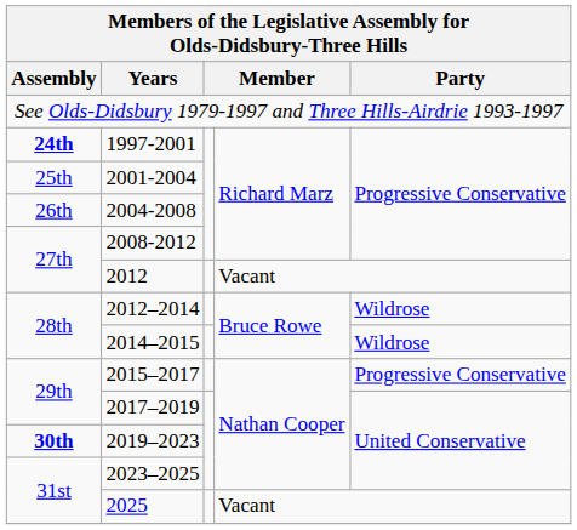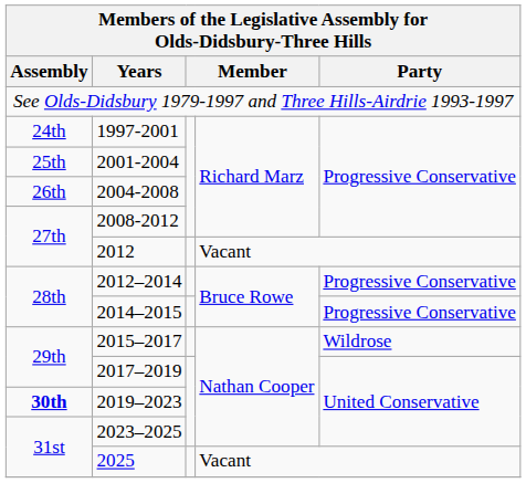1997-2001 | Assembly: bold -> normal
2012–2014 | Party: Wildrose -> Progressive Conservative
2014–2015 | Party: Wildrose -> Progressive Conservative
2015–2017 | Party: Progressive Conservative -> Wildrose
